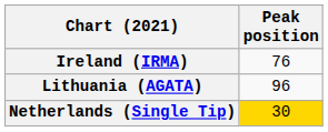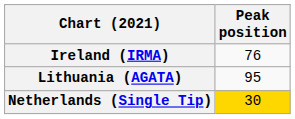Lithuania (AGATA) | Peak position: 96 -> 95
